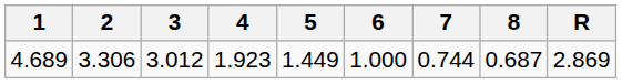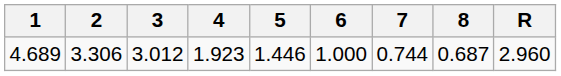4.689 | 5: 1.449 -> 1.446
4.689 | R: 2.869 -> 2.960
